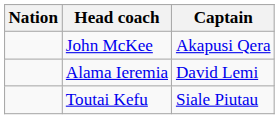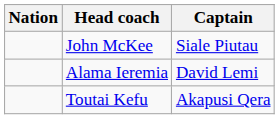John McKee | Captain: Akapusi Qera -> Siale Piutau
Toutai Kefu | Captain: Siale Piutau -> Akapusi Qera
